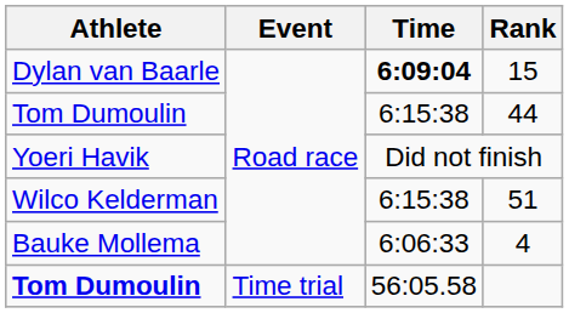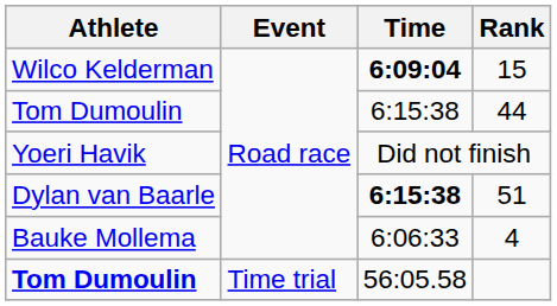15 | Athlete: Dylan van Baarle -> Wilco Kelderman
51 | Athlete: Wilco Kelderman -> Dylan van Baarle
51 | Time: normal -> bold
